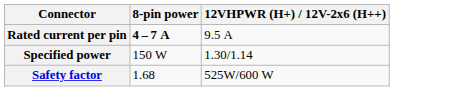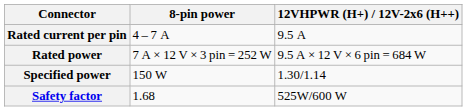Rated current per pin | 8-pin power: bold -> normal
+ row: Rated power | 7 A × 12 V × 3 pin = 252 W | 9.5 A × 12 V × 6 pin = 684 W
